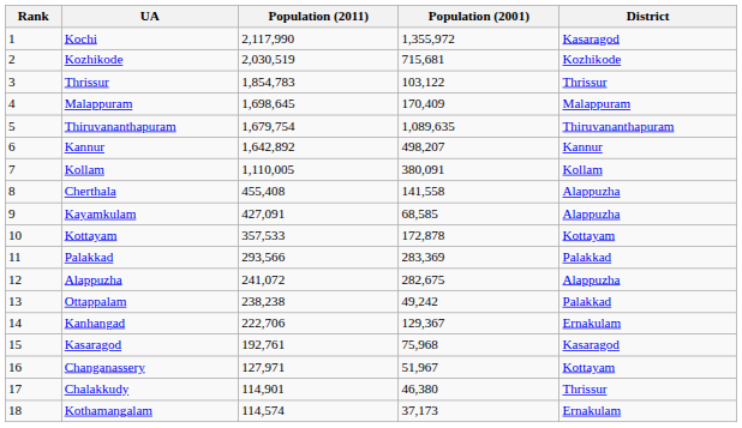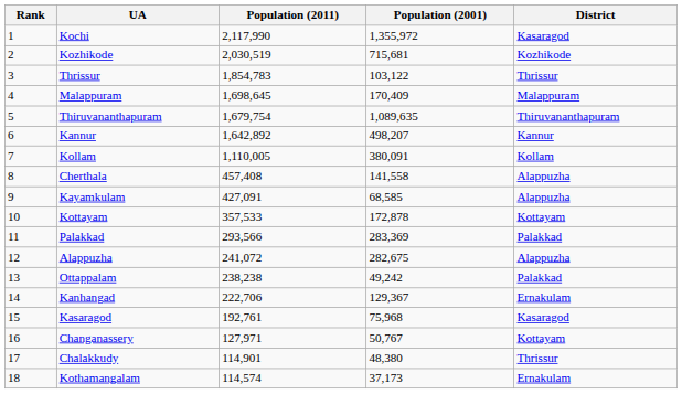Cherthala | Population (2011): 455,408 -> 457,408
Changanassery | Population (2001): 51,967 -> 50,767
Chalakkudy | Population (2001): 46,380 -> 48,380
